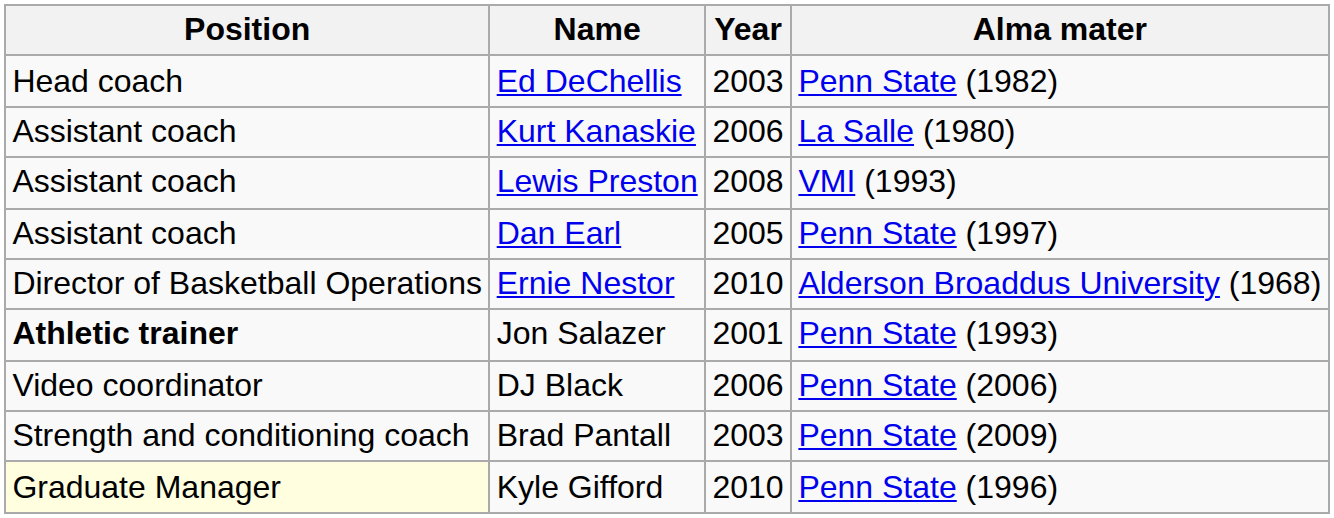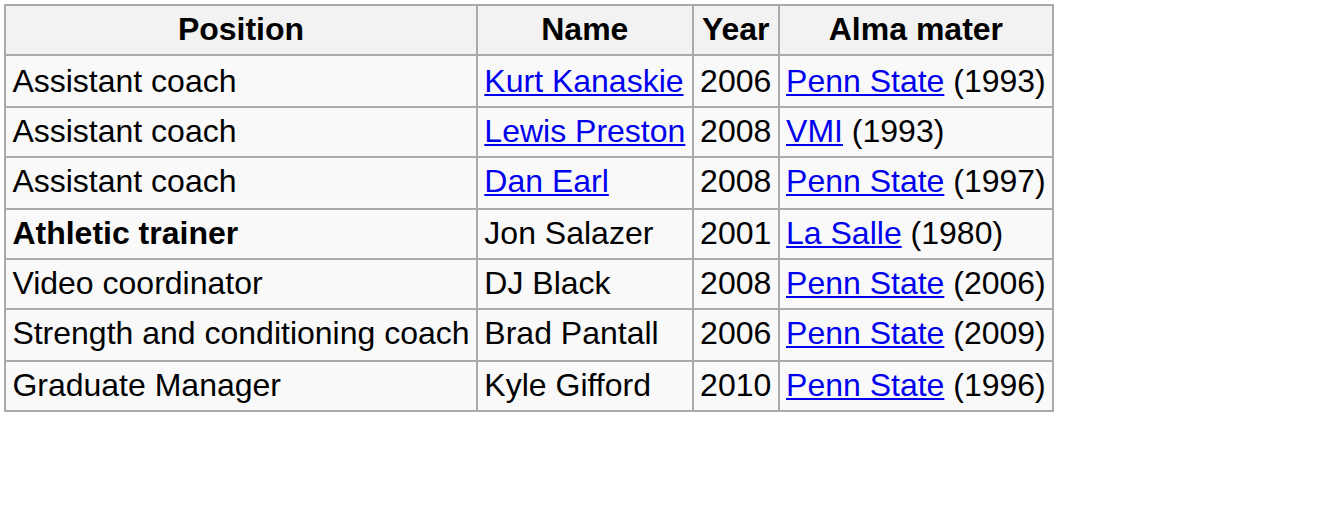- row: Head coach | Ed DeChellis | 2003 | Penn State (1982)
Kurt Kanaskie | Alma mater: La Salle (1980) -> Penn State (1993)
Dan Earl | Year: 2005 -> 2008
- row: Director of Basketball Operations | Ernie Nestor | 2010 | Alderson Broaddus University (1968)
Jon Salazer | Alma mater: Penn State (1993) -> La Salle (1980)
DJ Black | Year: 2006 -> 2008
Brad Pantall | Year: 2003 -> 2006
Kyle Gifford | Position: lightyellow background -> no background
